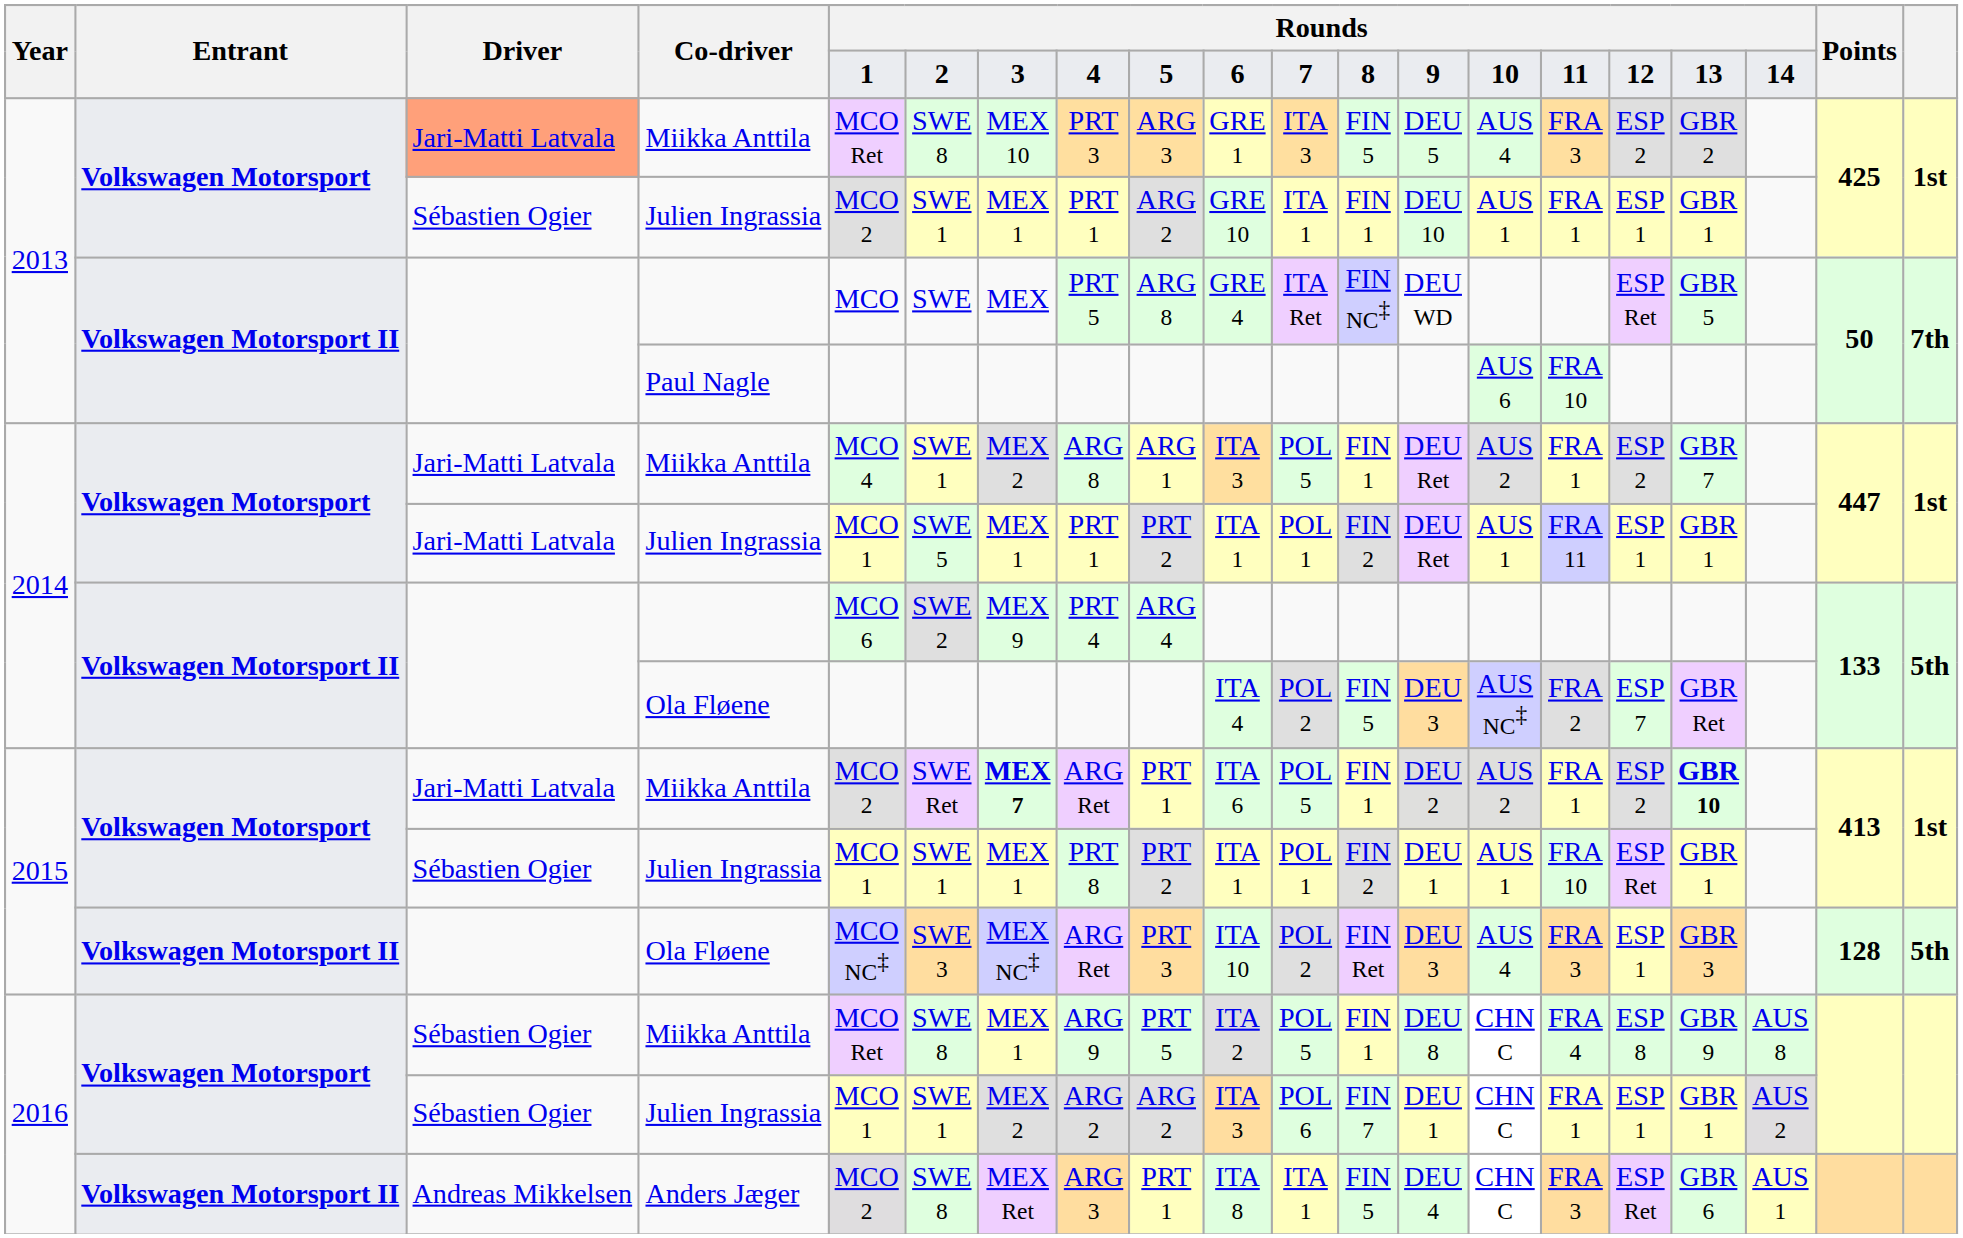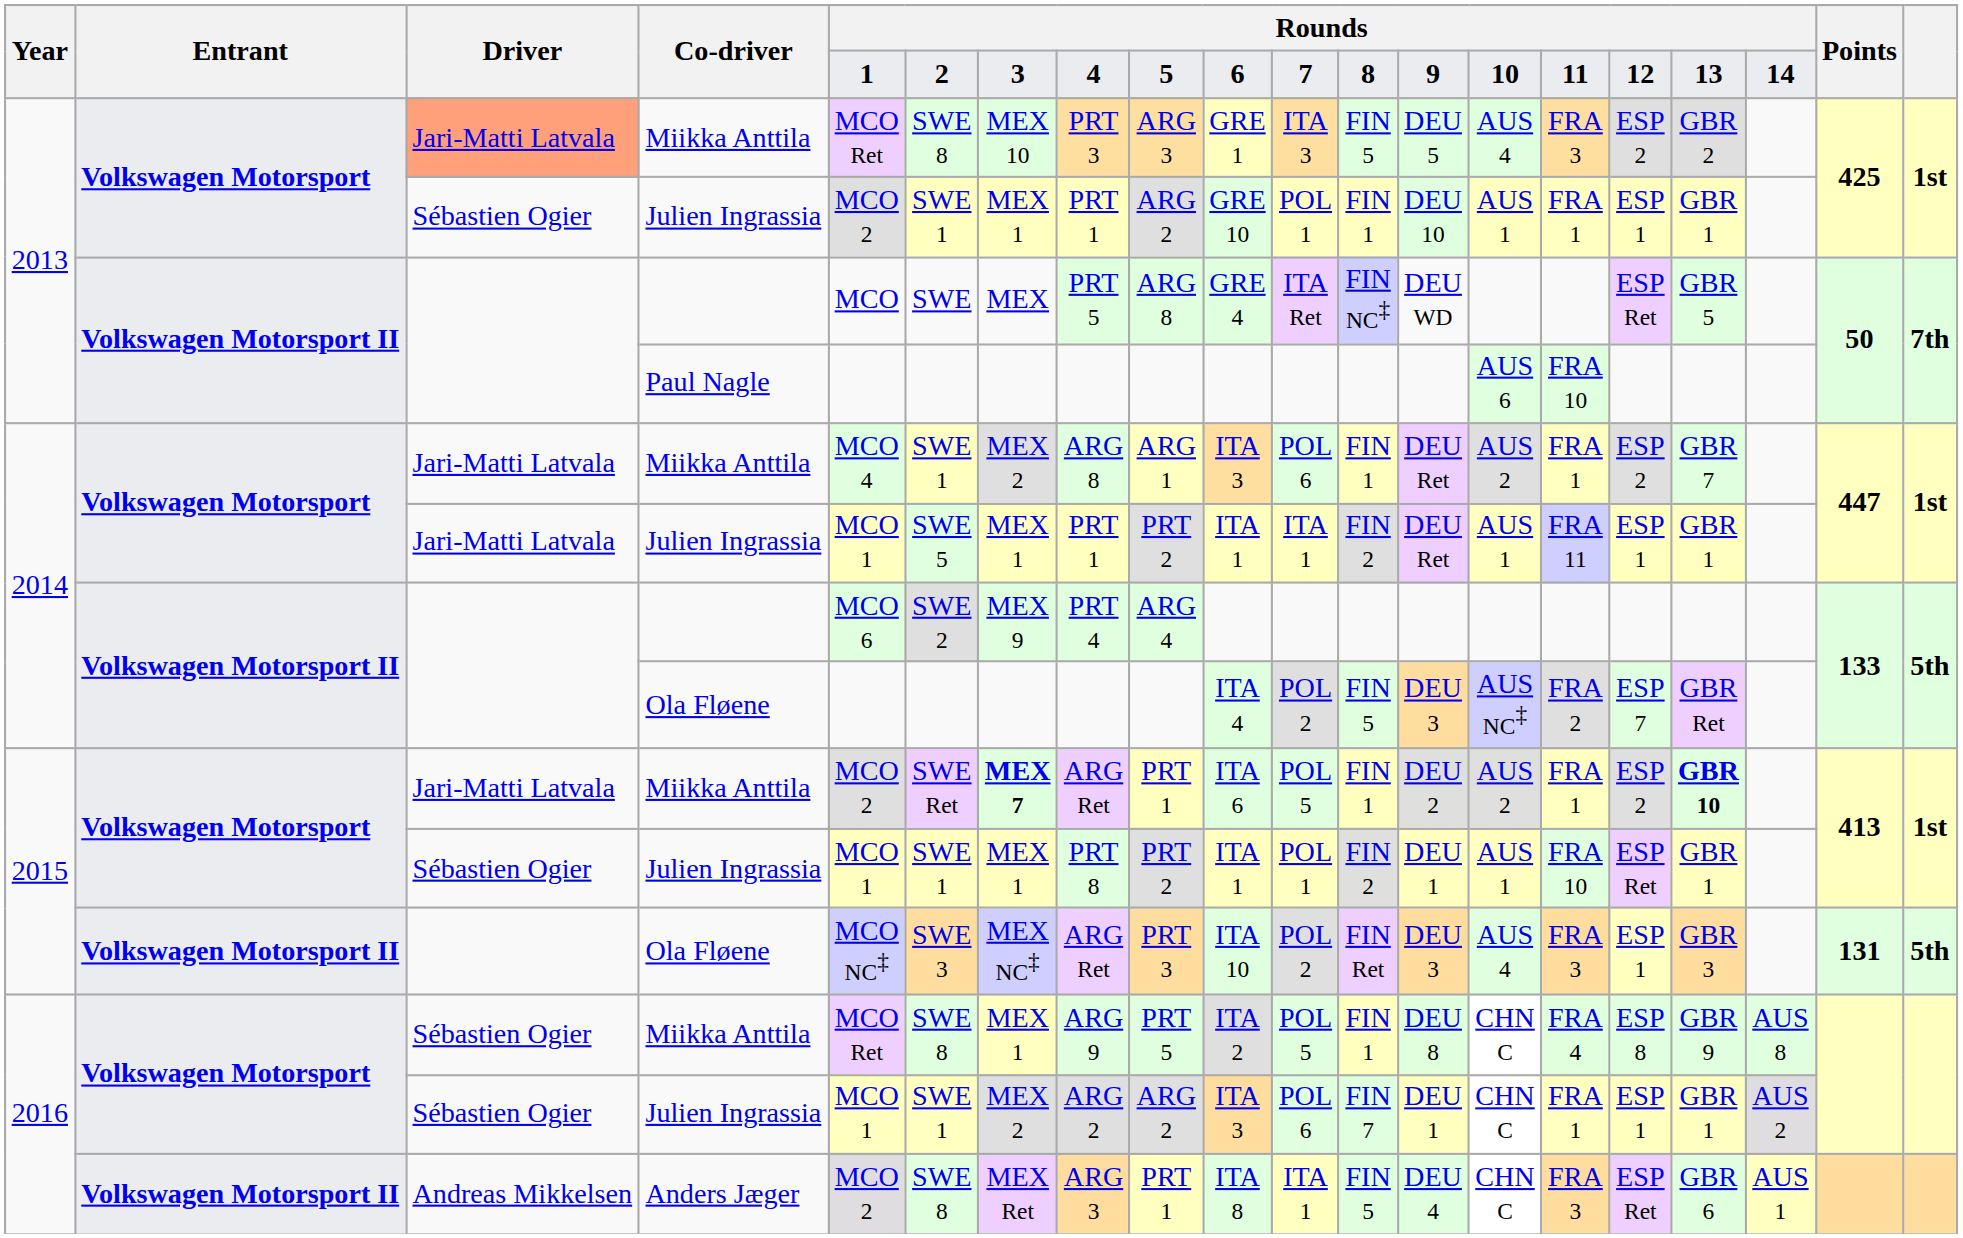2013 / Julien Ingrassia | column 11: ITA 1 -> POL 1
2014 / Miikka Anttila | column 11: POL 5 -> POL 6
2014 / Julien Ingrassia | column 11: POL 1 -> ITA 1
2015 / Ola Fløene | Points: 128 -> 131
